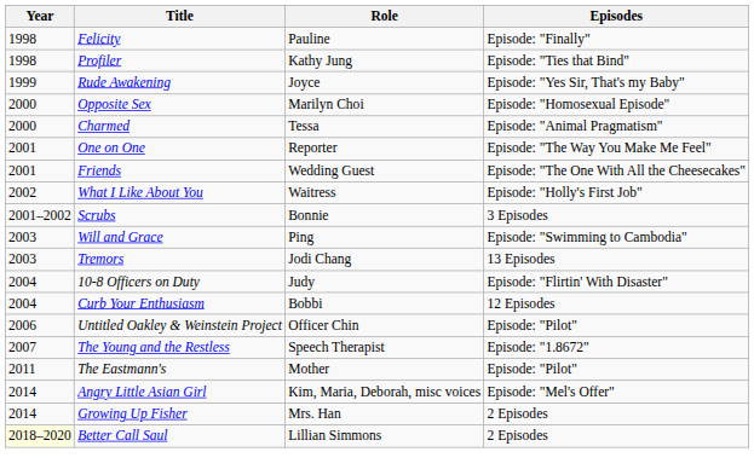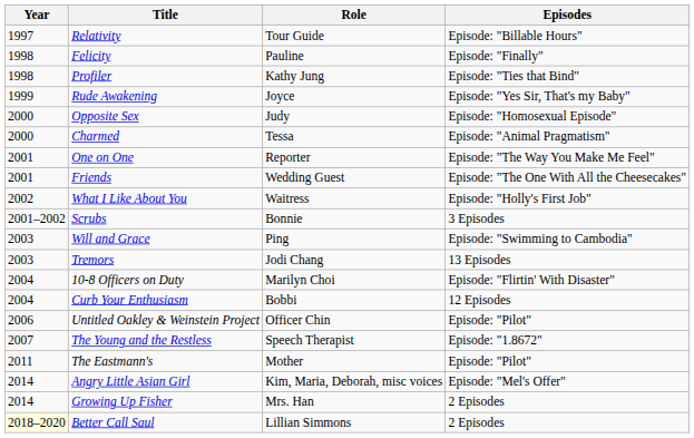+ row: 1997 | Relativity | Tour Guide | Episode: "Billable Hours"
Opposite Sex | Role: Marilyn Choi -> Judy
10-8 Officers on Duty | Role: Judy -> Marilyn Choi
